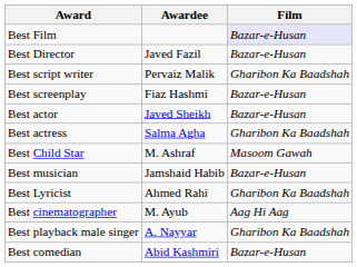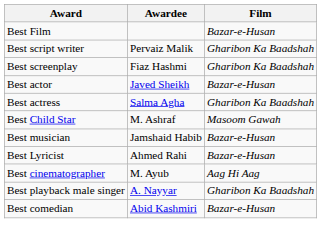Best Film | Film: lavender background -> no background
- row: Best Director | Javed Fazil | Bazar-e-Husan
Best screenplay | Film: Bazar-e-Husan -> Gharibon Ka Baadshah
Best Lyricist | Film: Gharibon Ka Baadshah -> Bazar-e-Husan
